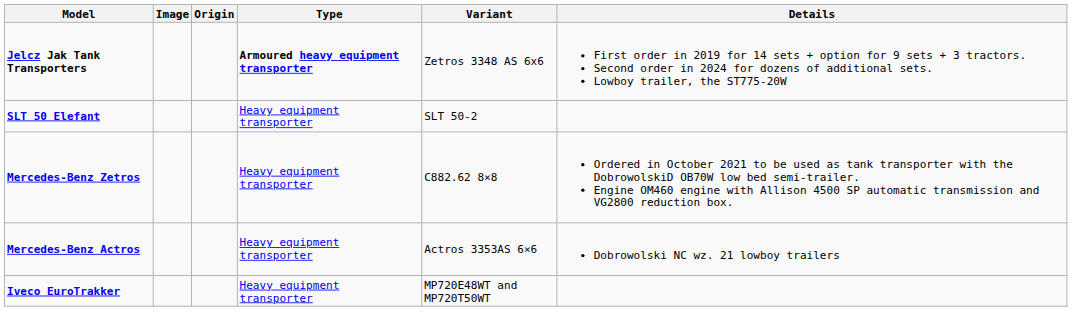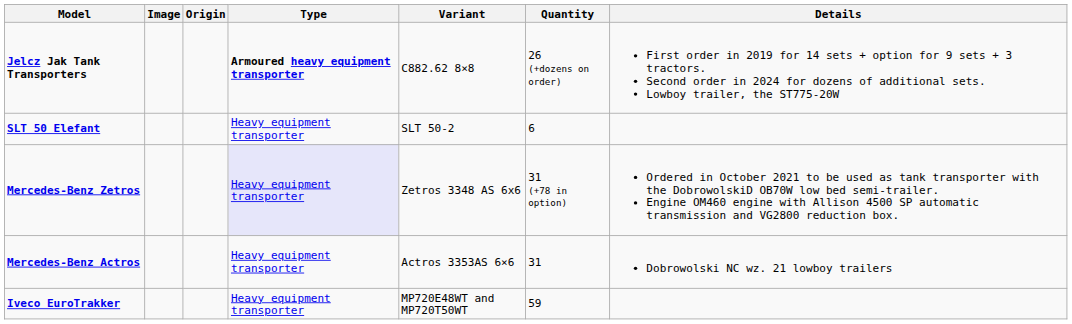+ column: Quantity | 26 (+dozens on order) | 6 | 31 (+78 in option) | 31 | 59
Jelcz Jak Tank Transporters | Variant: Zetros 3348 AS 6x6 -> C882.62 8×8
Mercedes-Benz Zetros | Type: no background -> lavender background
Mercedes-Benz Zetros | Variant: C882.62 8×8 -> Zetros 3348 AS 6x6
